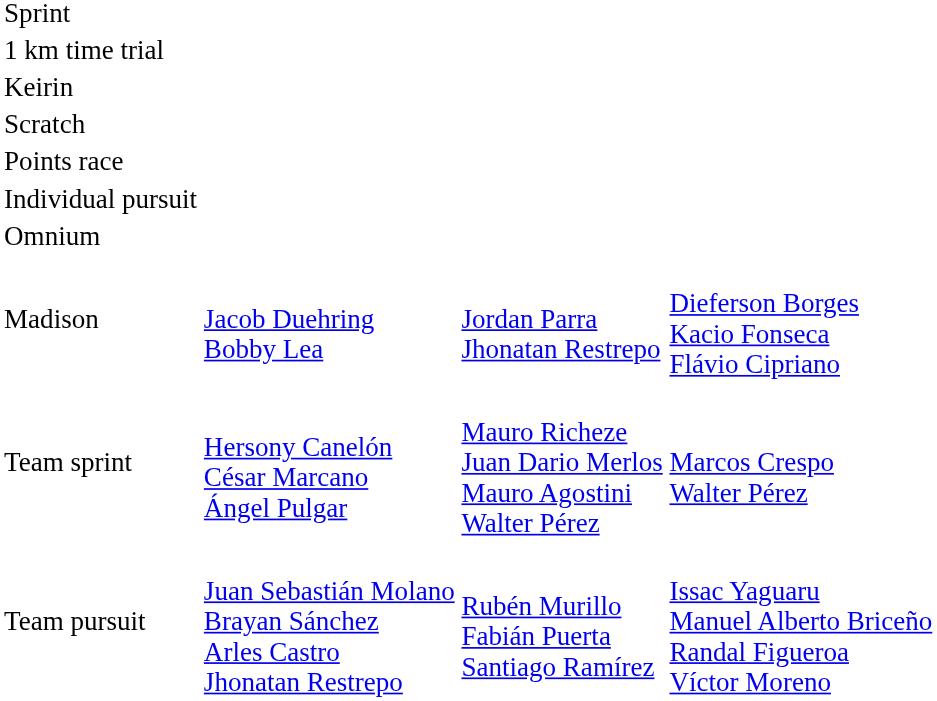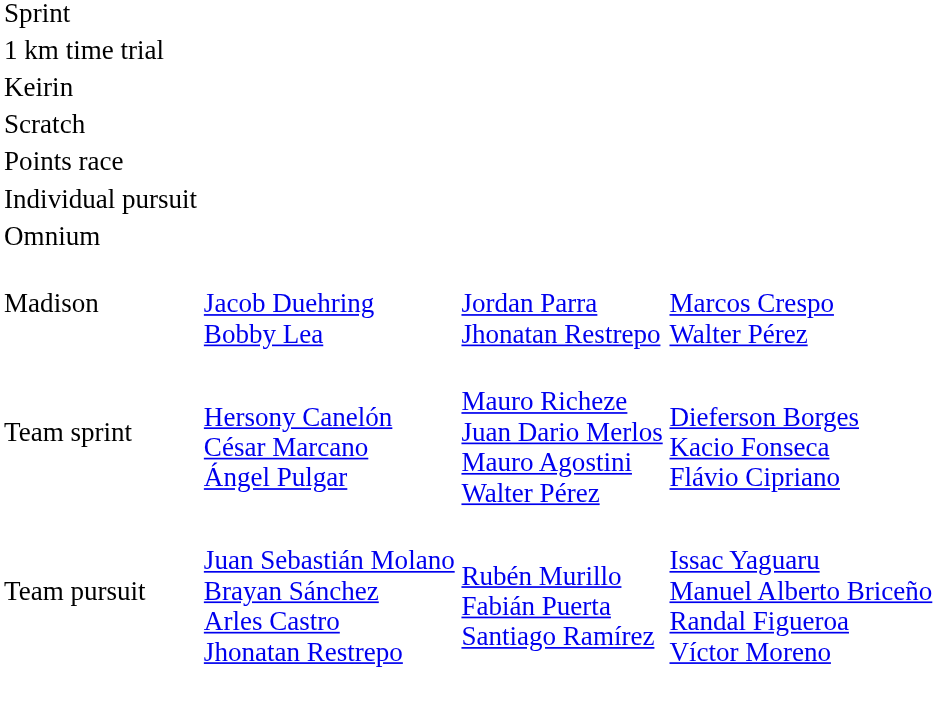Madison | column 4: Dieferson Borges Kacio Fonseca Flávio Cipriano -> Marcos Crespo Walter Pérez
Team sprint | column 4: Marcos Crespo Walter Pérez -> Dieferson Borges Kacio Fonseca Flávio Cipriano
